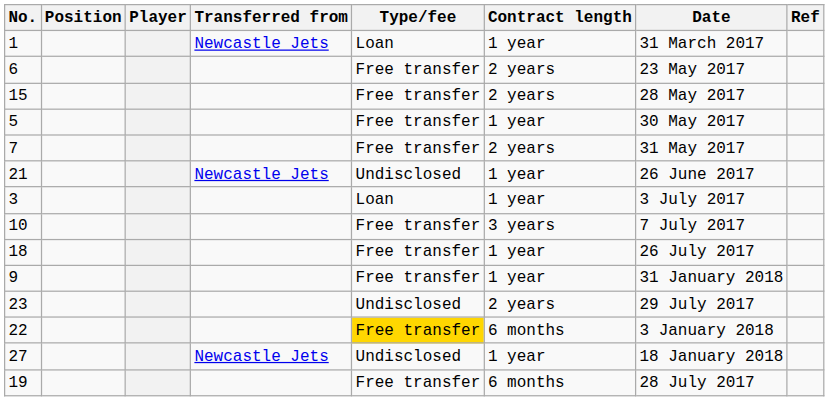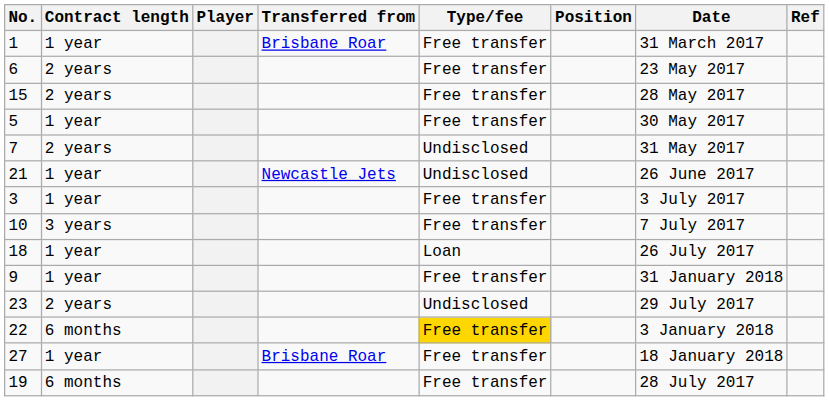columns swapped: Position <-> Contract length
1 | Transferred from: Newcastle Jets -> Brisbane Roar
1 | Type/fee: Loan -> Free transfer
7 | Type/fee: Free transfer -> Undisclosed
3 | Type/fee: Loan -> Free transfer
18 | Type/fee: Free transfer -> Loan
27 | Transferred from: Newcastle Jets -> Brisbane Roar
27 | Type/fee: Undisclosed -> Free transfer
